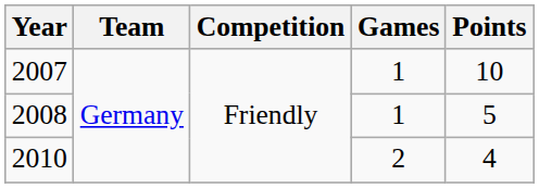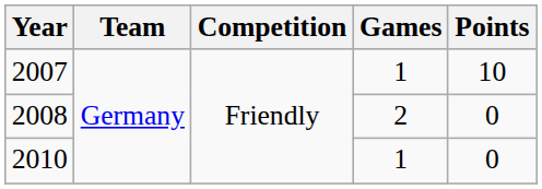2008 | Games: 1 -> 2
2008 | Points: 5 -> 0
2010 | Games: 2 -> 1
2010 | Points: 4 -> 0
